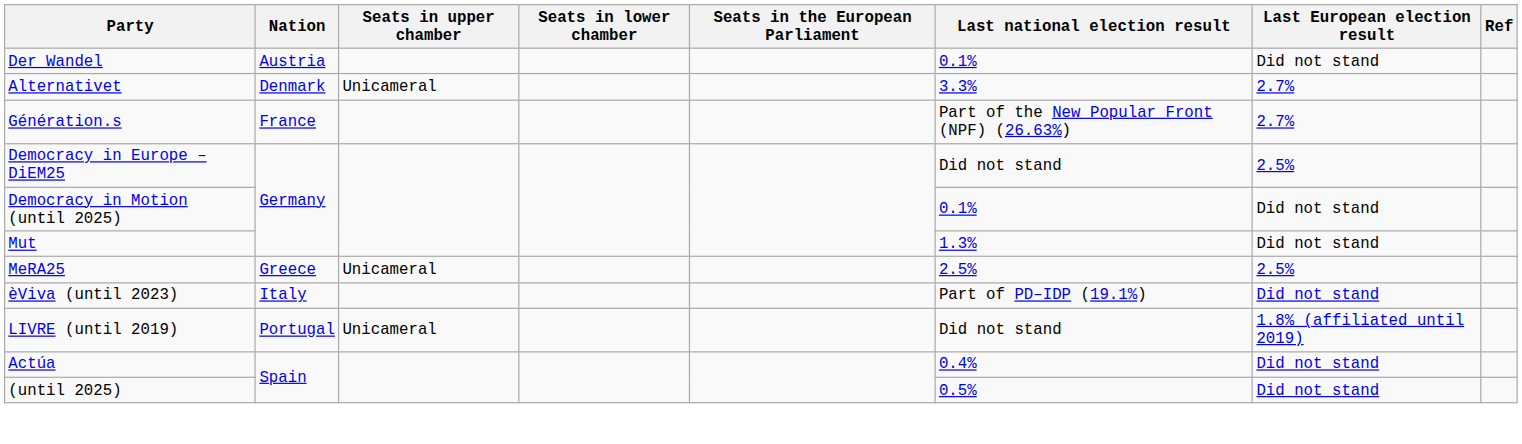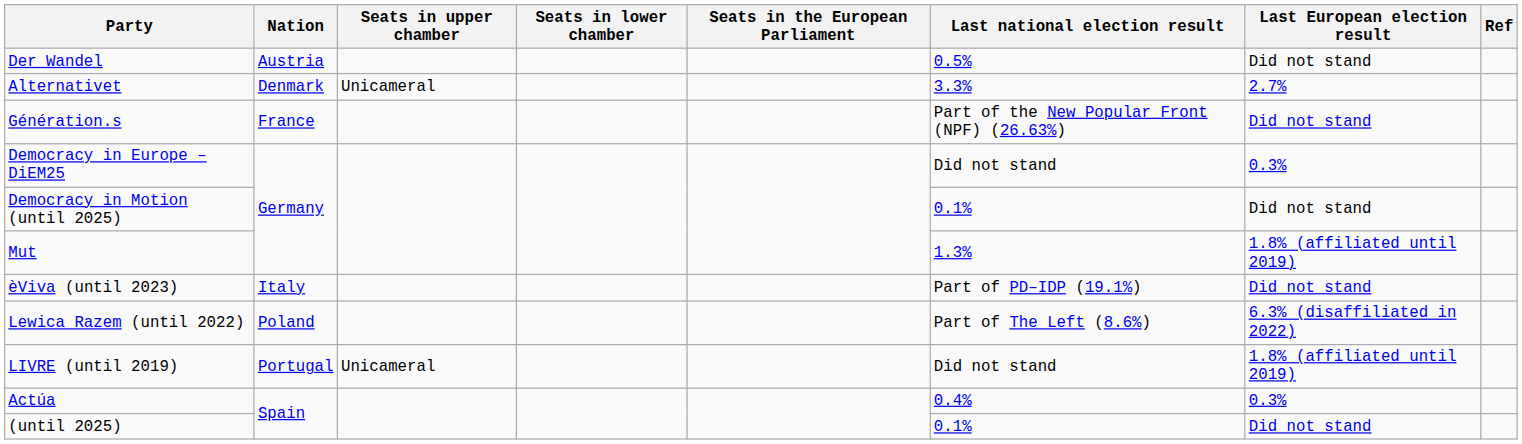Der Wandel | Last national election result: 0.1% -> 0.5%
Génération.s | Last European election result: 2.7% -> Did not stand
Democracy in Europe – DiEM25 | Last European election result: 2.5% -> 0.3%
Mut | Last European election result: Did not stand -> 1.8% (affiliated until 2019)
- row: MeRA25 | Greece | Unicameral | 2.5% | 2.5%
+ row: Lewica Razem (until 2022) | Poland | Part of The Left (8.6%) | 6.3% (disaffiliated in 2022)
Actúa | Last European election result: Did not stand -> 0.3%
(until 2025) | Last national election result: 0.5% -> 0.1%
